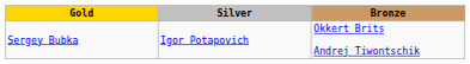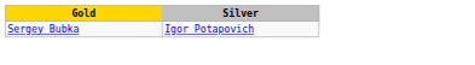- column: Bronze | Okkert Brits Andrej Tiwontschik
